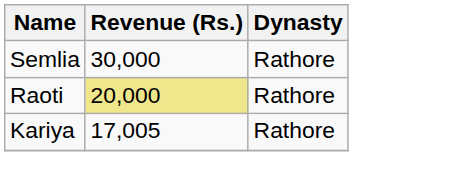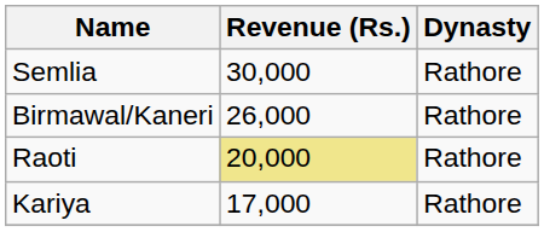+ row: Birmawal/Kaneri | 26,000 | Rathore
Kariya | Revenue (Rs.): 17,005 -> 17,000
